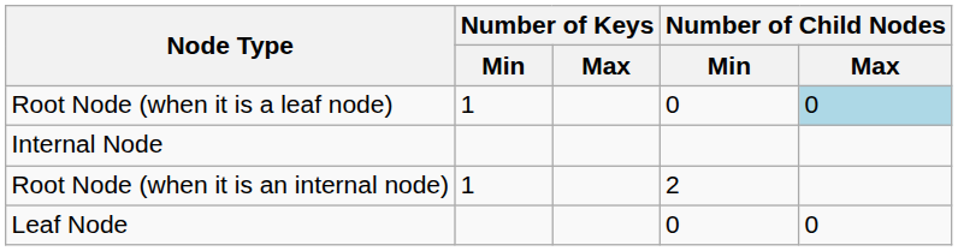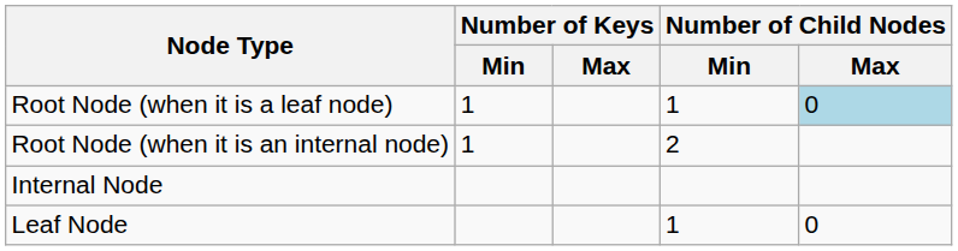Root Node (when it is a leaf node) | Number of Child Nodes / Min: 0 -> 1
rows swapped: Root Node (when it is an internal node) <-> Internal Node
Leaf Node | Number of Child Nodes / Min: 0 -> 1
